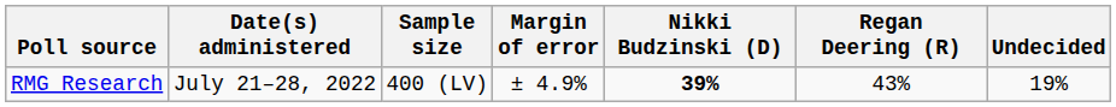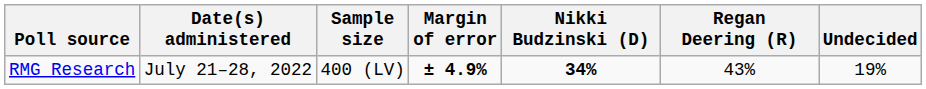RMG Research | Margin of error: normal -> bold
RMG Research | Nikki Budzinski (D): 39% -> 34%
